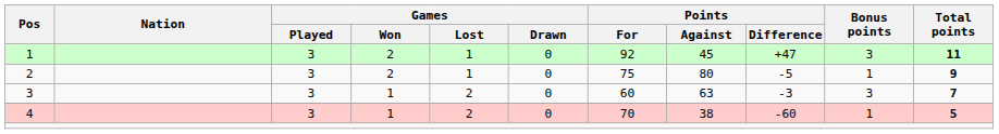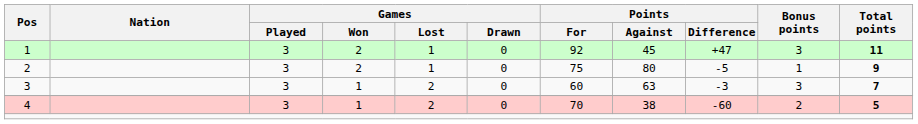4 | Bonus points: 1 -> 2
